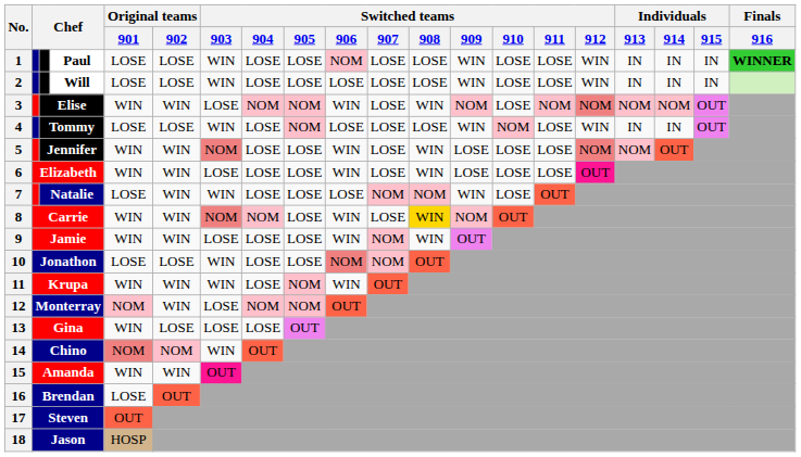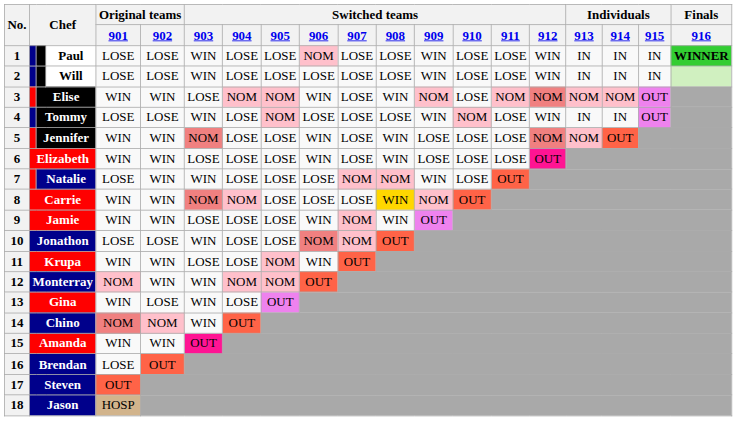Carrie | Switched teams / 906: WIN -> LOSE
Krupa | Switched teams / 903: WIN -> LOSE
Monterray | Switched teams / 903: LOSE -> WIN
Gina | Switched teams / 903: LOSE -> WIN
